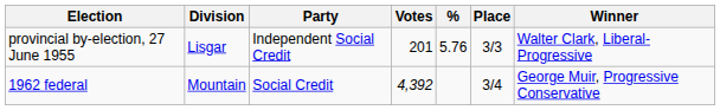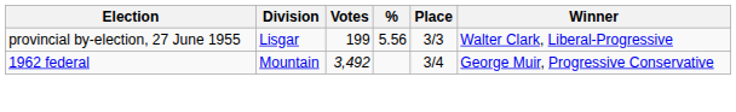- column: Party | Independent Social Credit | Social Credit
provincial by-election, 27 June 1955 | Votes: 201 -> 199
provincial by-election, 27 June 1955 | %: 5.76 -> 5.56
1962 federal | Votes: 4,392 -> 3,492
